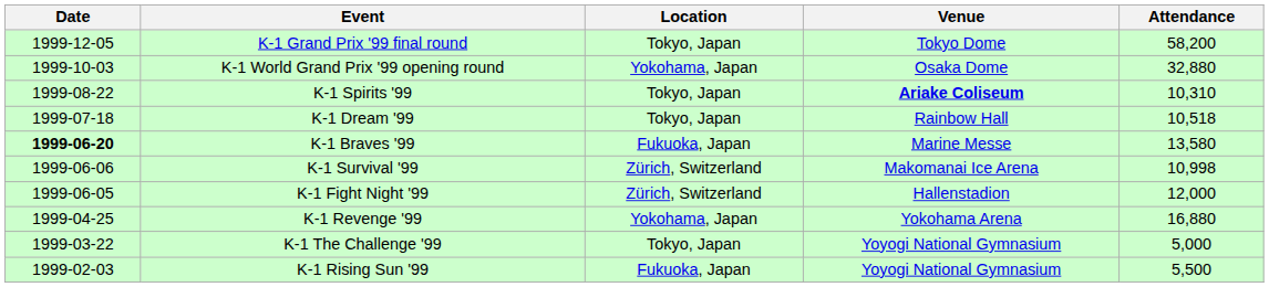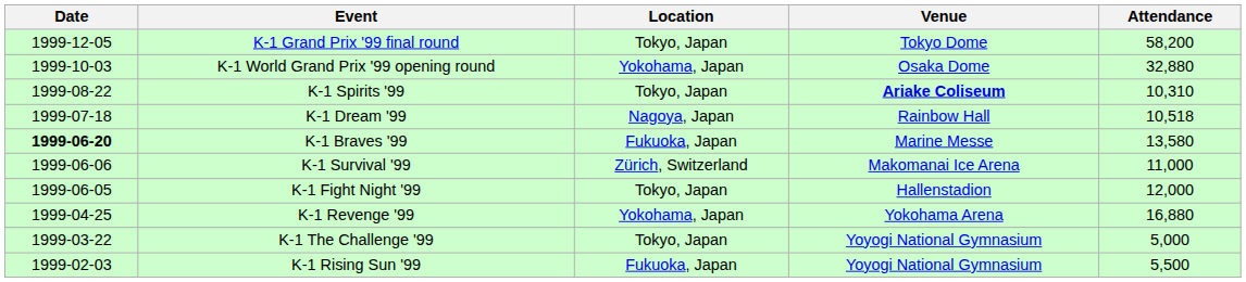K-1 Dream '99 | Location: Tokyo, Japan -> Nagoya, Japan
K-1 Survival '99 | Attendance: 10,998 -> 11,000
K-1 Fight Night '99 | Location: Zürich, Switzerland -> Tokyo, Japan
